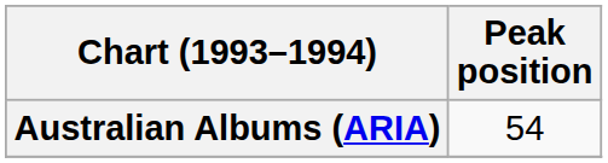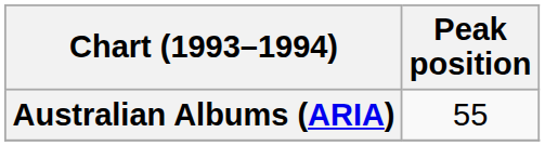Australian Albums (ARIA) | Peak position: 54 -> 55
